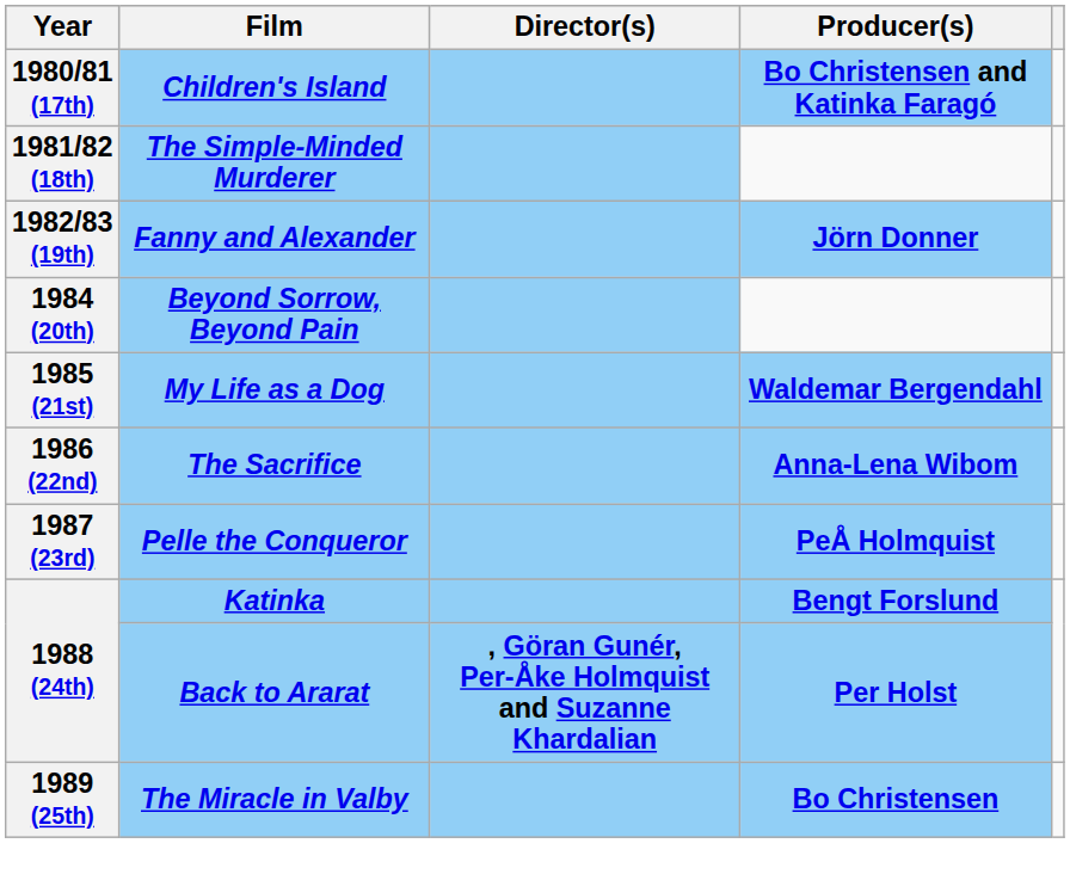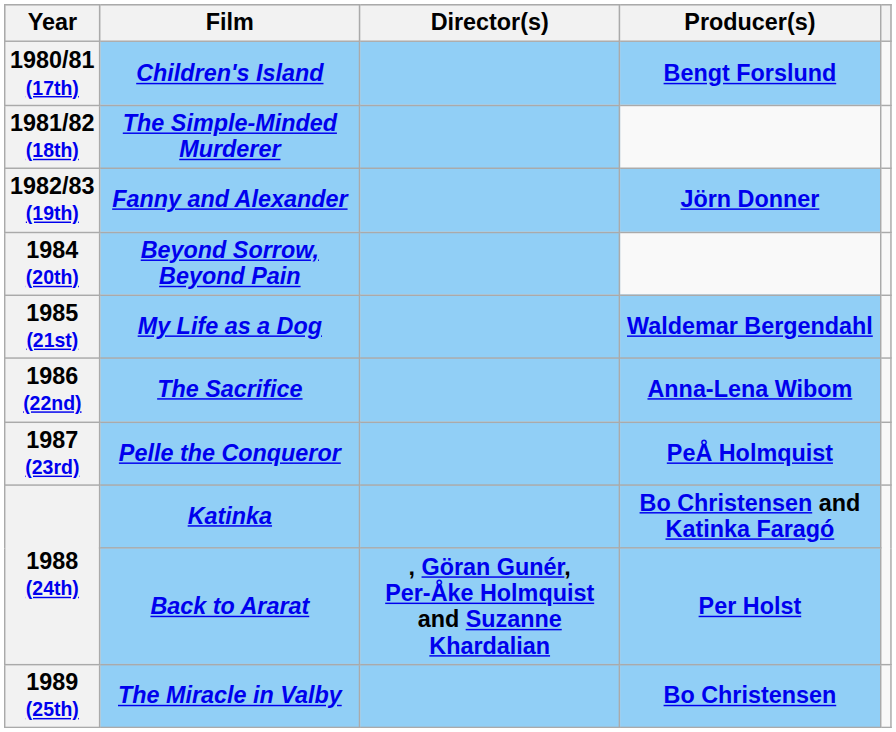1980/81 (17th) | Producer(s): Bo Christensen and Katinka Faragó -> Bengt Forslund
1988 (24th) / Katinka | Producer(s): Bengt Forslund -> Bo Christensen and Katinka Faragó
